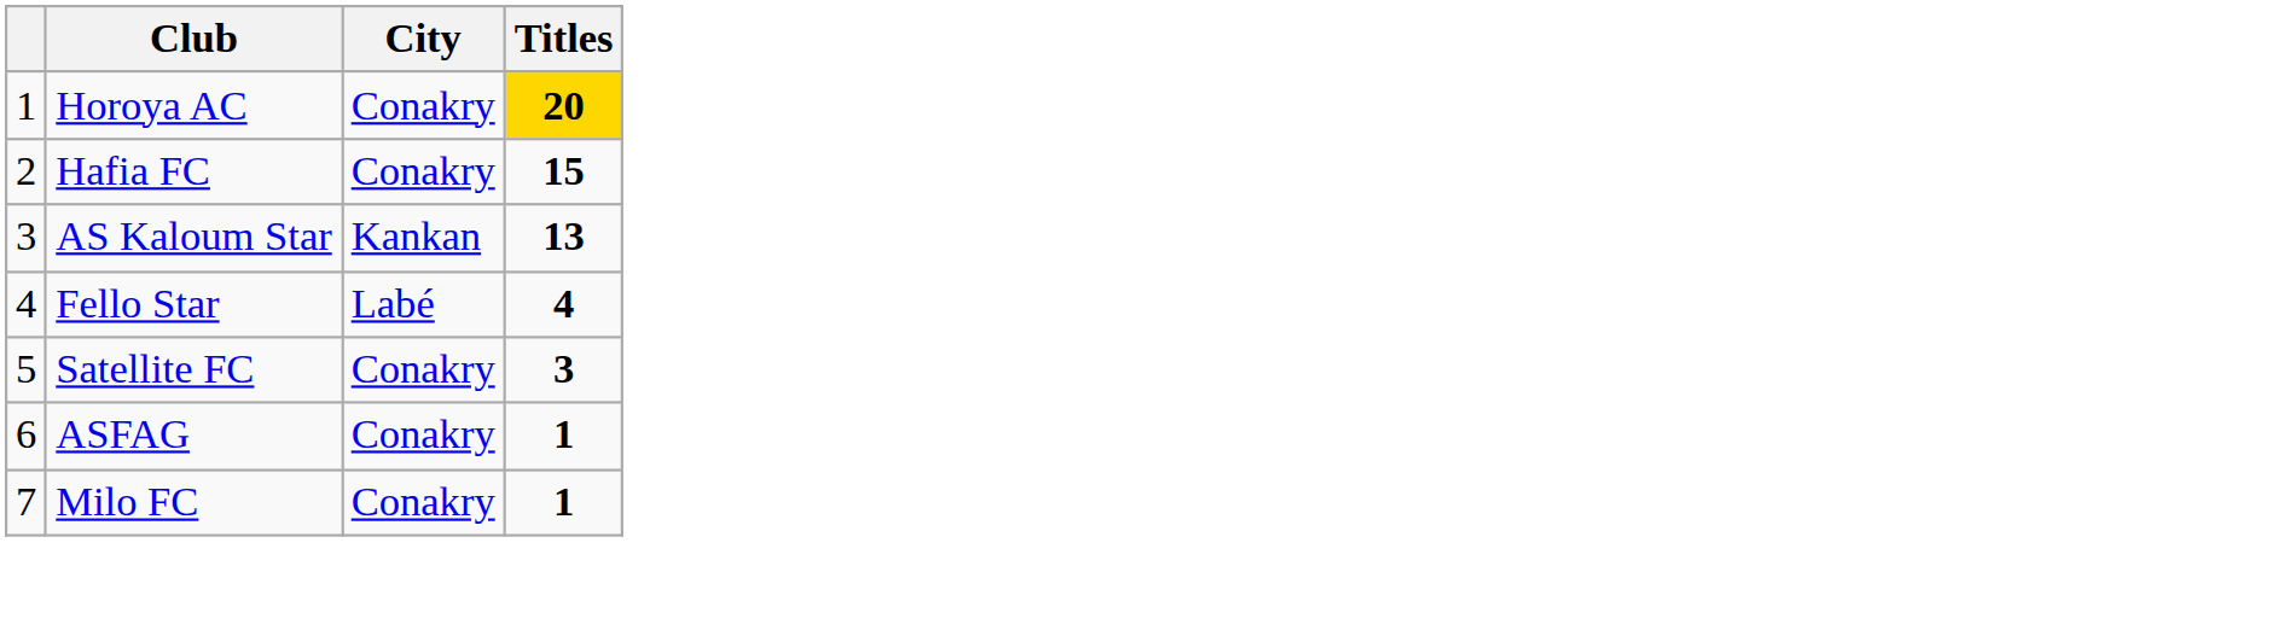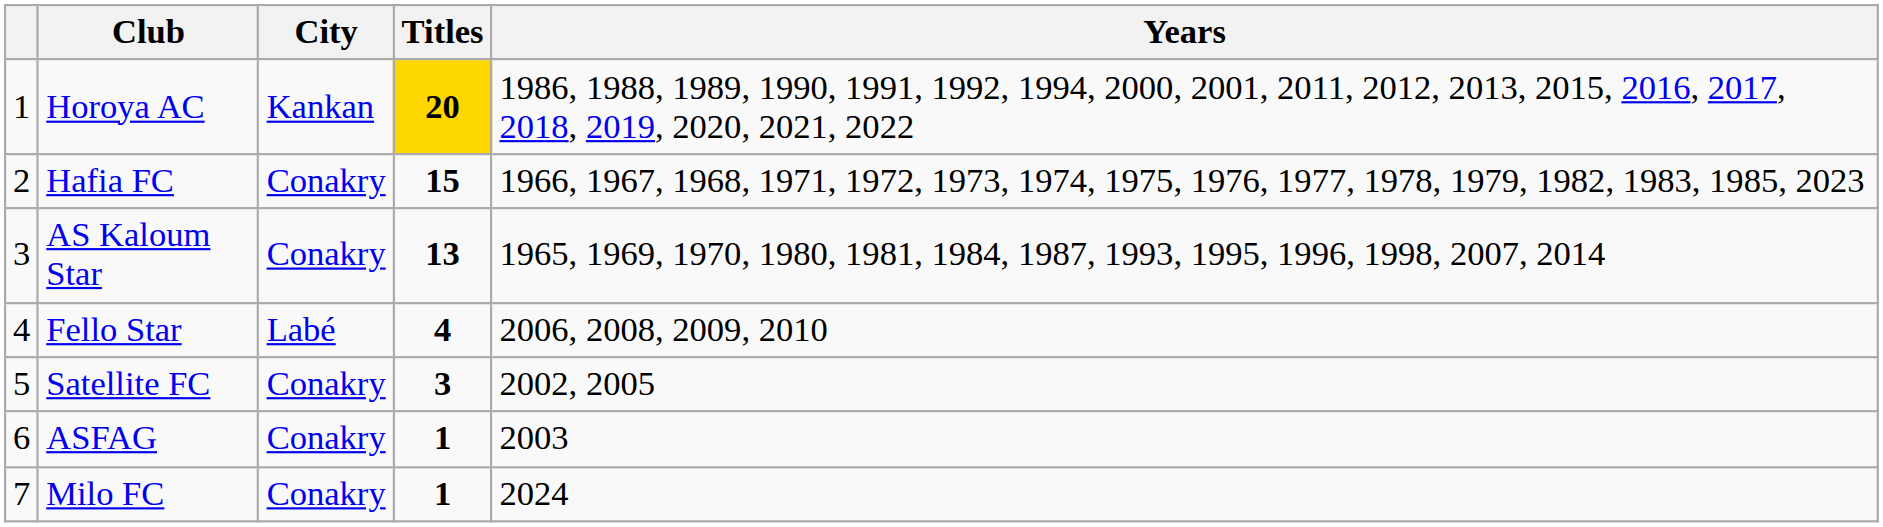+ column: Years | 1986, 1988, 1989, 1990, 1991, 1992, 1994, 2000, 2001, 2011, 2012, 2013, 2015, 2016, 2017, 2018, 2019, 2020, 2021, 2022 | 1966, 1967, 1968, 1971, 1972, 1973, 1974, 1975, 1976, 1977, 1978, 1979, 1982, 1983, 1985, 2023 | 1965, 1969, 1970, 1980, 1981, 1984, 1987, 1993, 1995, 1996, 1998, 2007, 2014 | 2006, 2008, 2009, 2010 | 2002, 2005 | 2003 | 2024
Horoya AC | City: Conakry -> Kankan
AS Kaloum Star | City: Kankan -> Conakry
